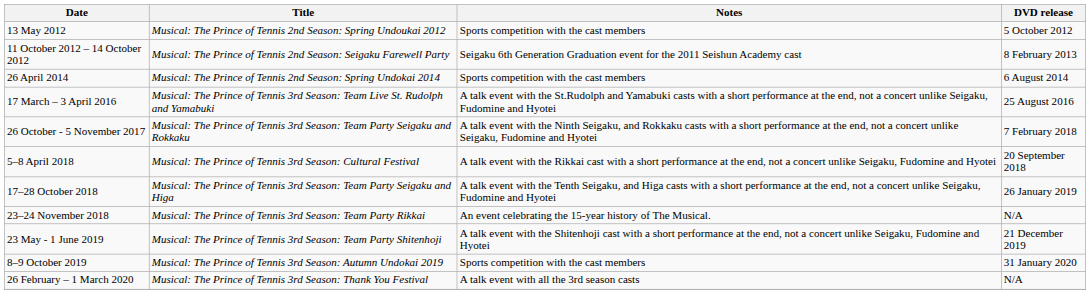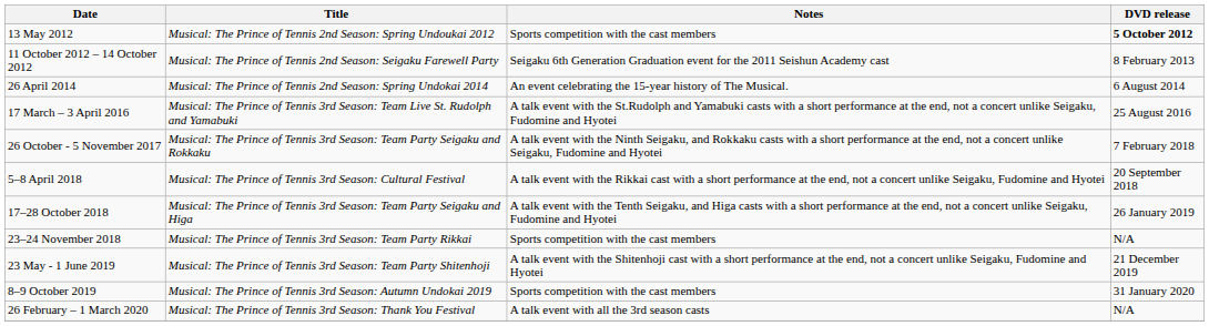13 May 2012 | DVD release: normal -> bold
26 April 2014 | Notes: Sports competition with the cast members -> An event celebrating the 15-year history of The Musical.
23–24 November 2018 | Notes: An event celebrating the 15-year history of The Musical. -> Sports competition with the cast members
